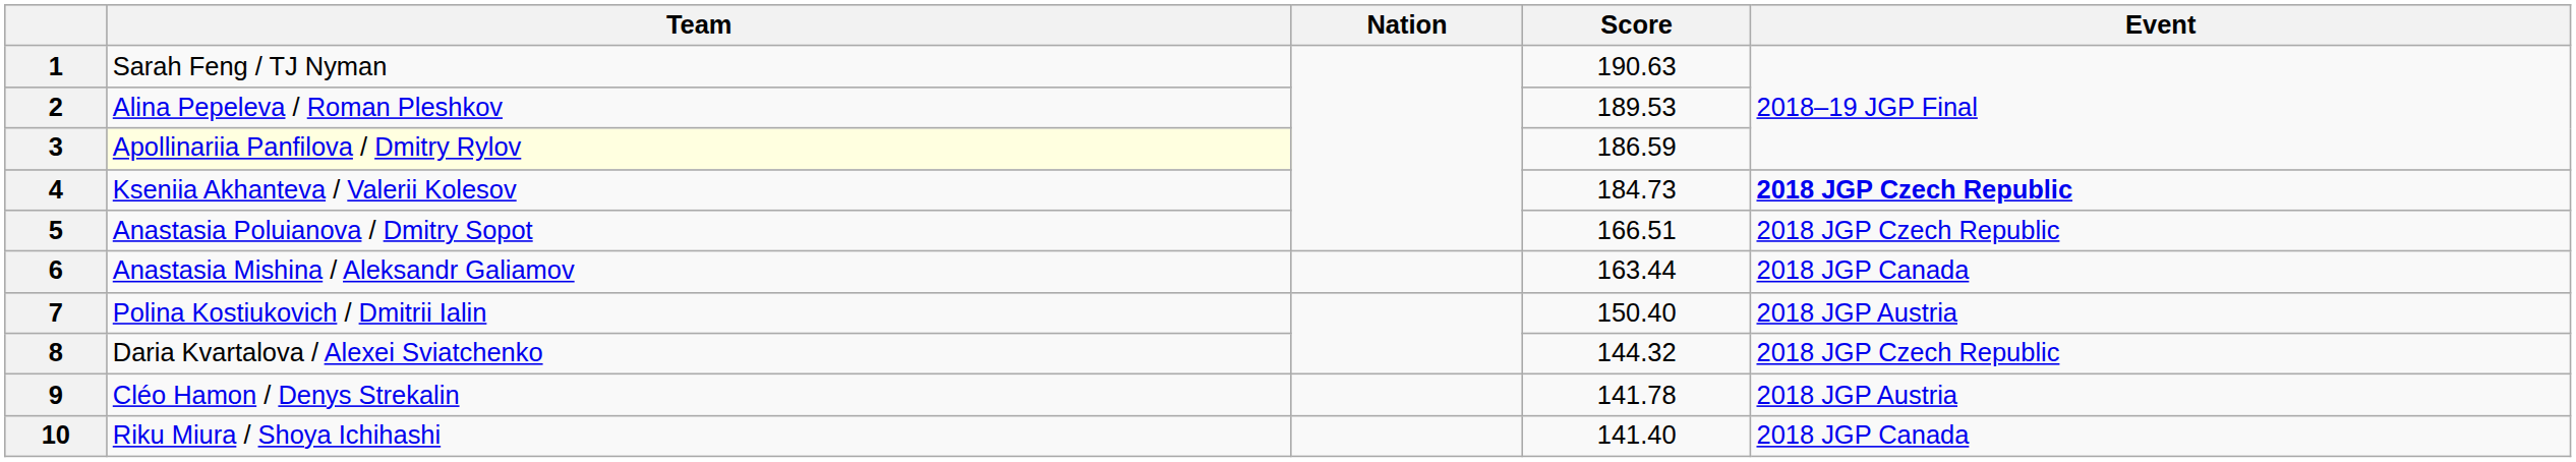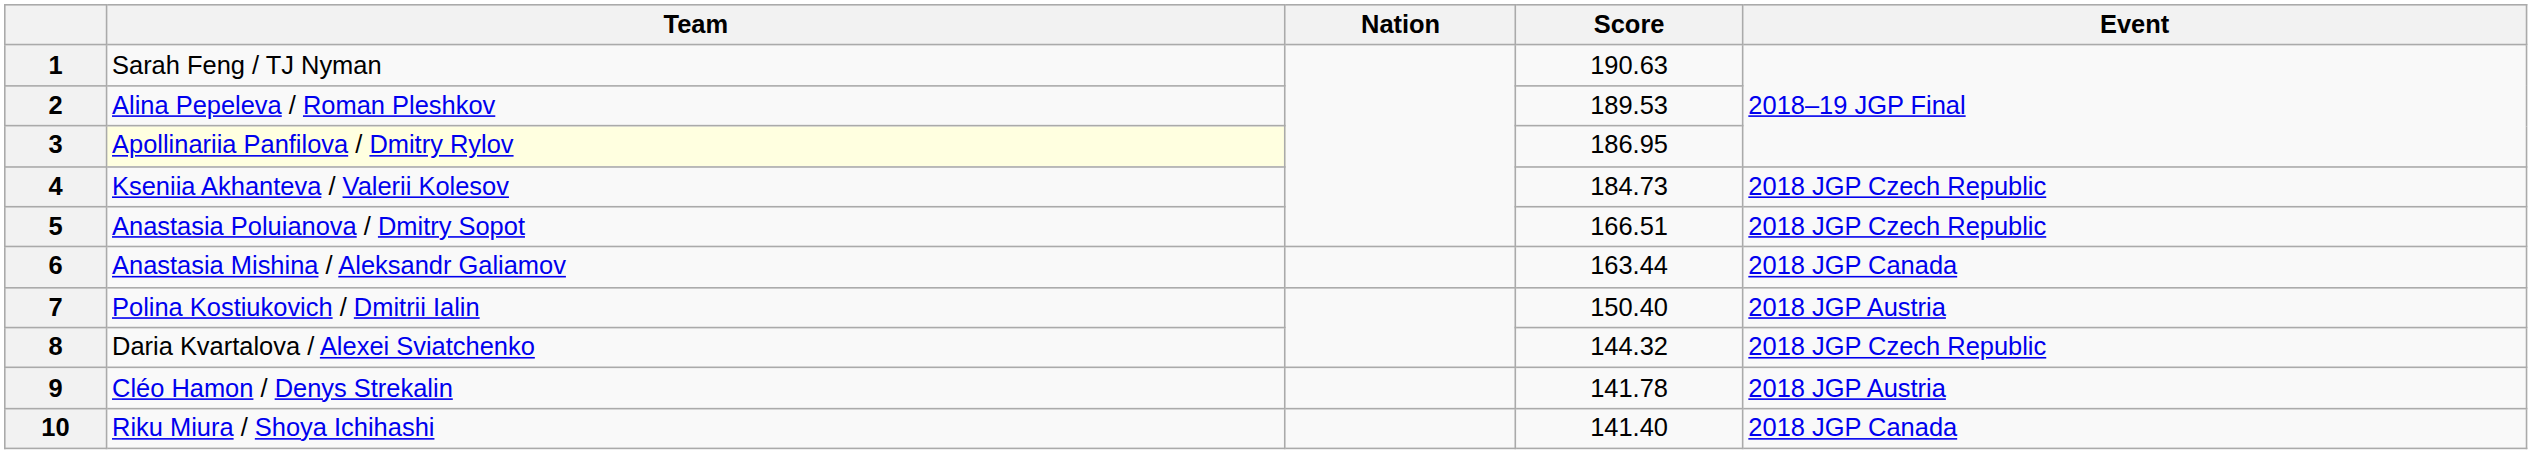3 | Score: 186.59 -> 186.95
4 | Event: bold -> normal
